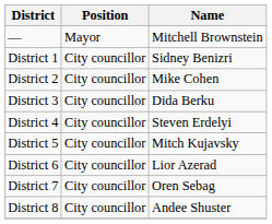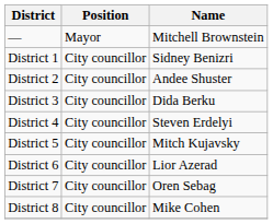District 2 | Name: Mike Cohen -> Andee Shuster
District 8 | Name: Andee Shuster -> Mike Cohen
